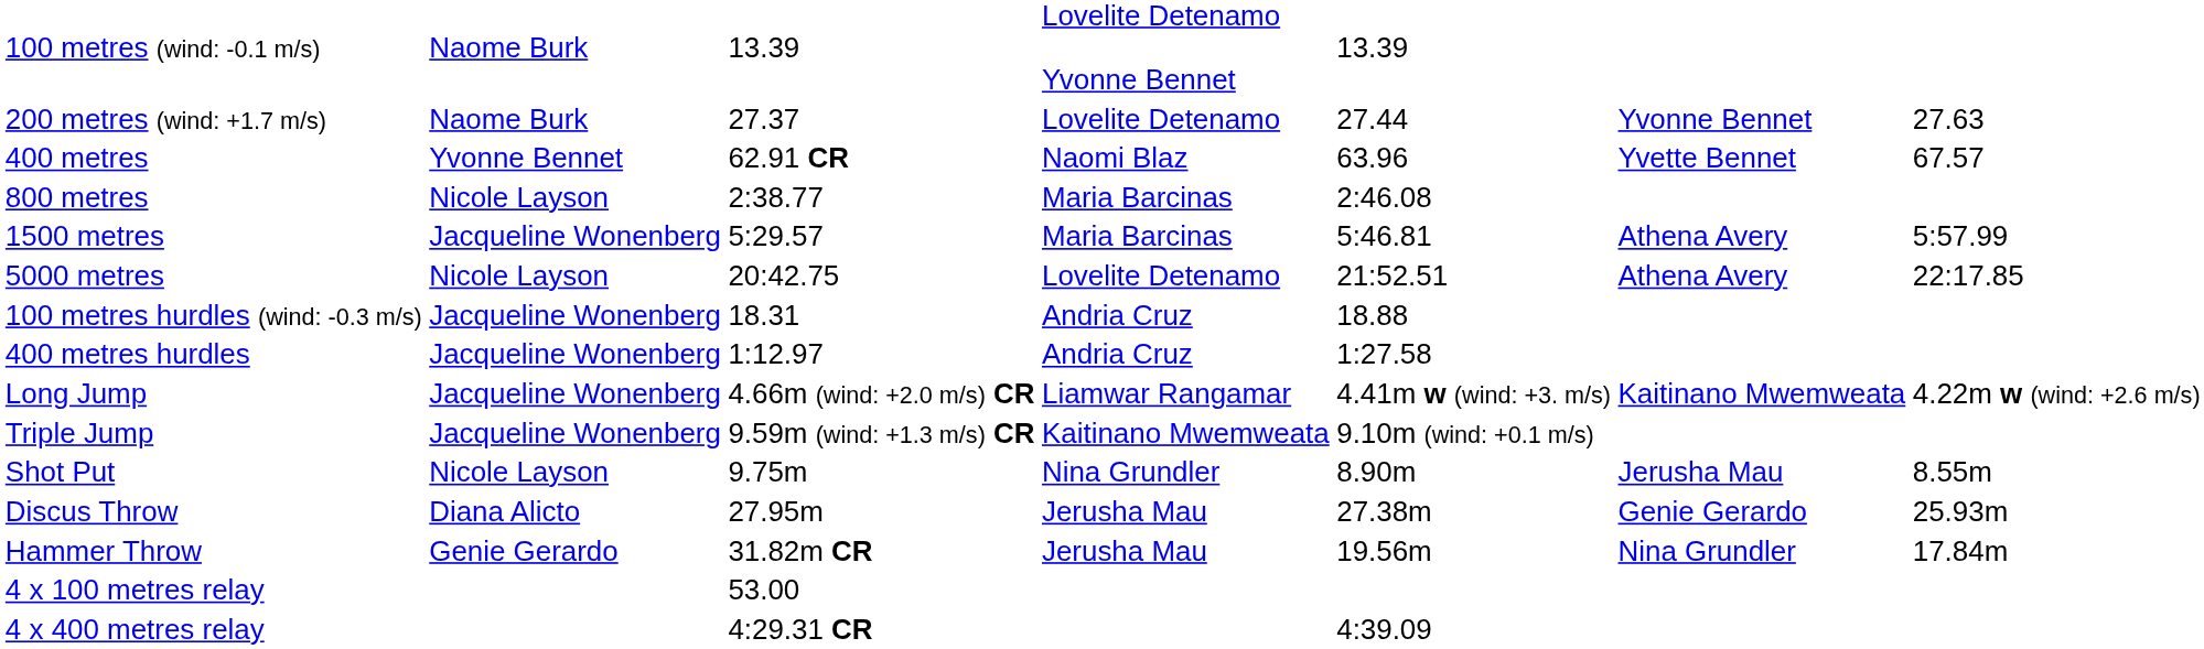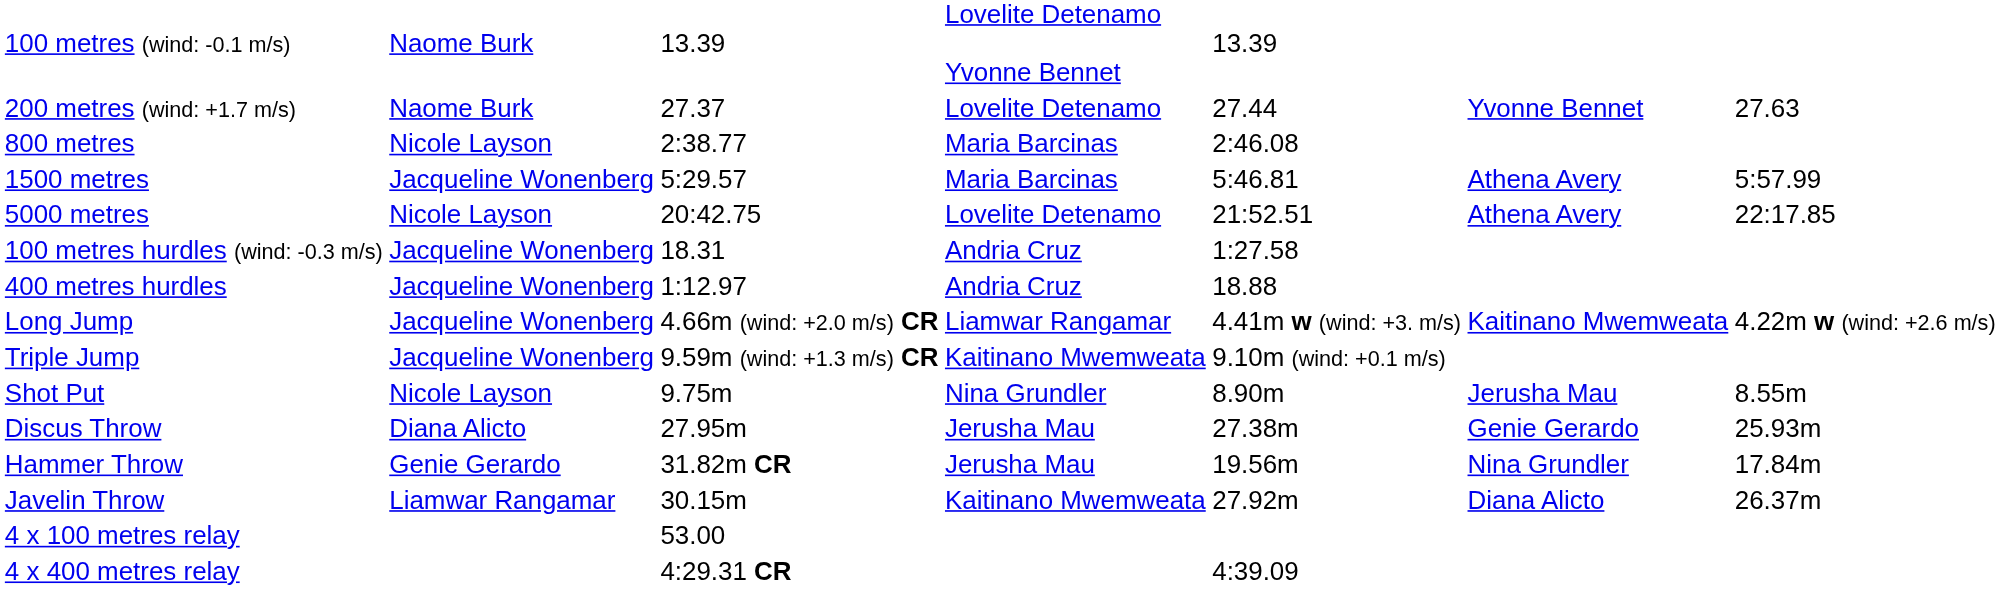- row: 400 metres | Yvonne Bennet | 62.91 CR | Naomi Blaz | 63.96 | Yvette Bennet | 67.57
100 metres hurdles (wind: -0.3 m/s) | column 5: 18.88 -> 1:27.58
400 metres hurdles | column 5: 1:27.58 -> 18.88
+ row: Javelin Throw | Liamwar Rangamar | 30.15m | Kaitinano Mwemweata | 27.92m | Diana Alicto | 26.37m
